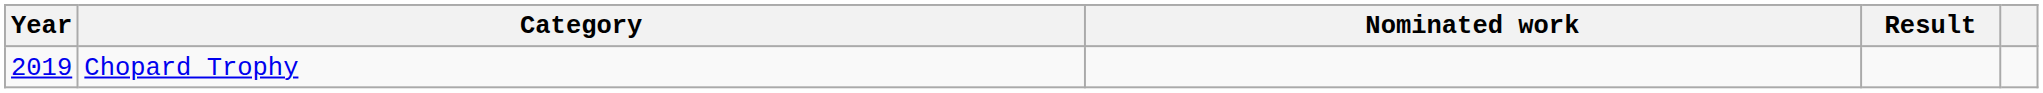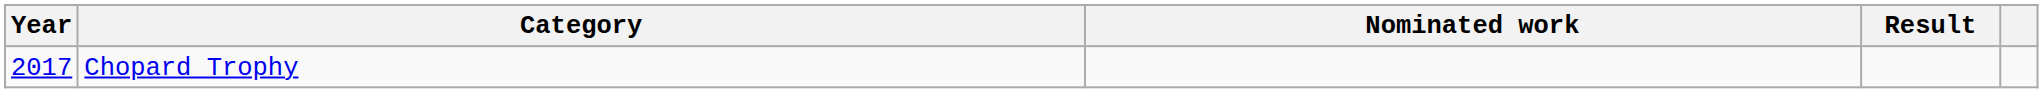Chopard Trophy | Year: 2019 -> 2017
